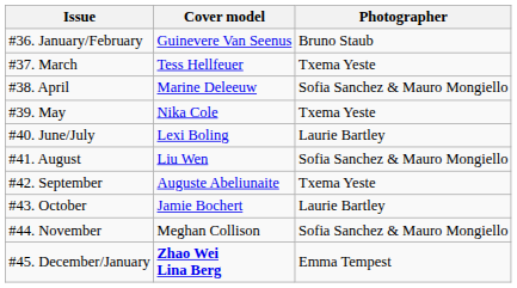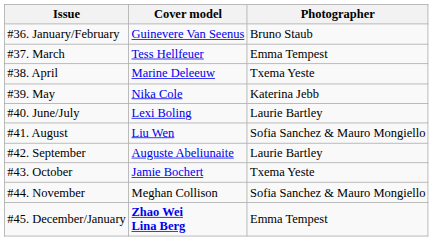#37. March | Photographer: Txema Yeste -> Emma Tempest
#38. April | Photographer: Sofia Sanchez & Mauro Mongiello -> Txema Yeste
#39. May | Photographer: Txema Yeste -> Katerina Jebb
#42. September | Photographer: Txema Yeste -> Laurie Bartley
#43. October | Photographer: Laurie Bartley -> Txema Yeste
